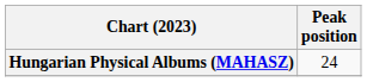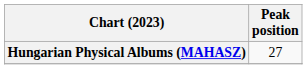Hungarian Physical Albums (MAHASZ) | Peak position: 24 -> 27
